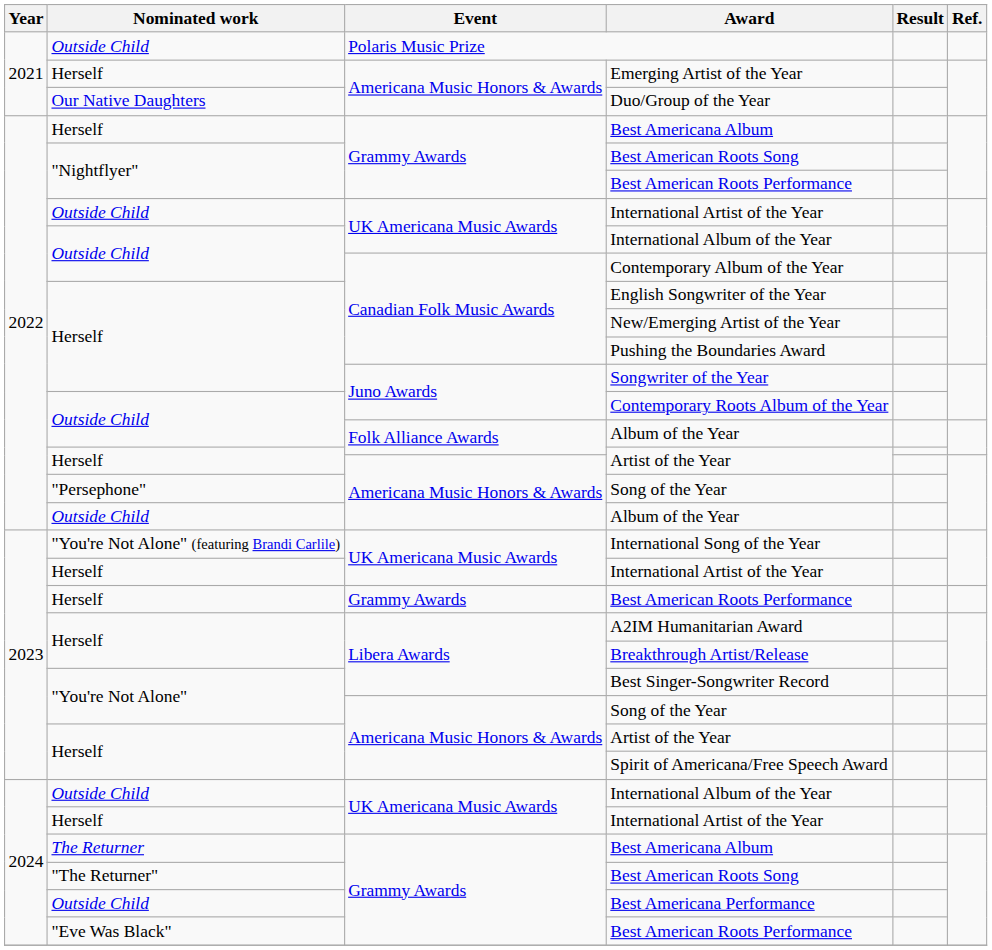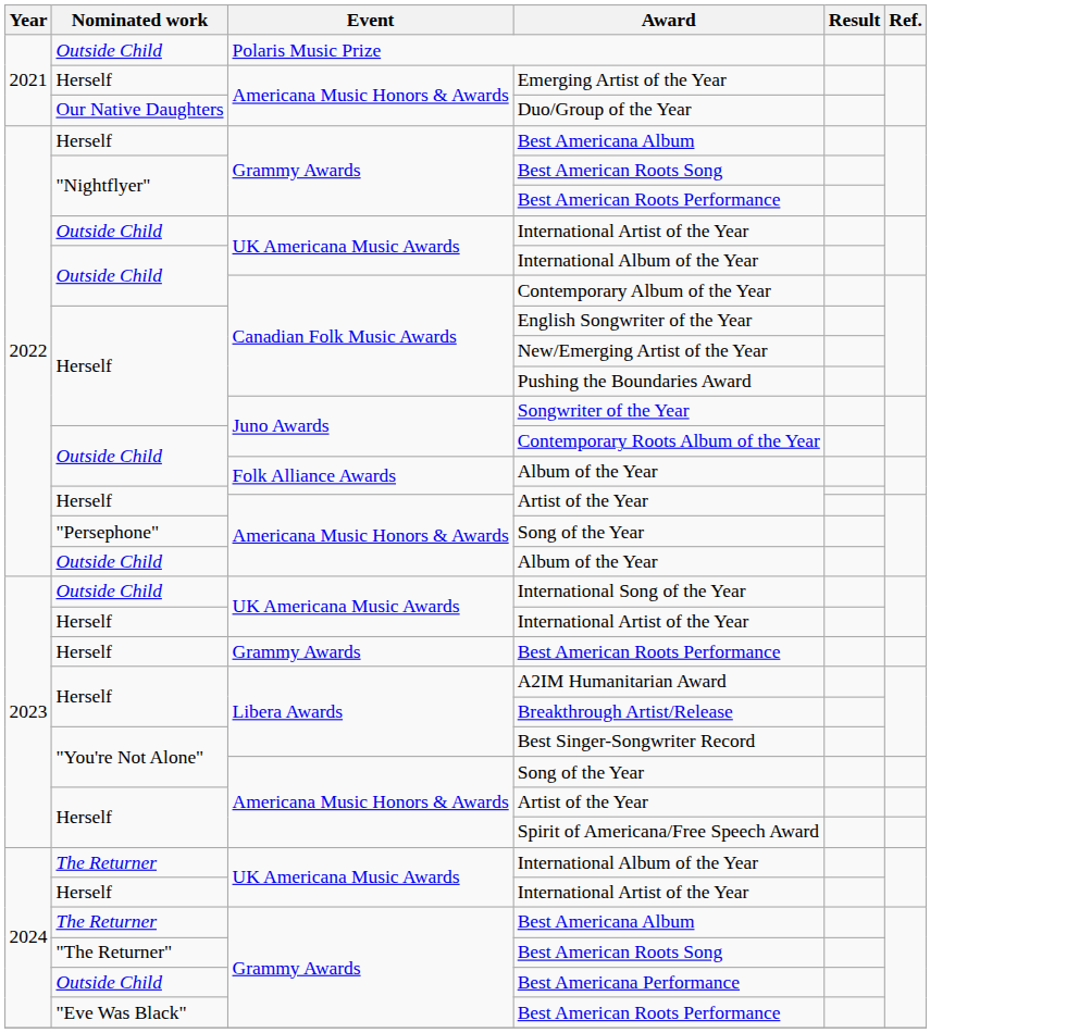International Song of the Year | Nominated work: "You're Not Alone" (featuring Brandi Carlile) -> Outside Child
2024 / International Album of the Year | Nominated work: Outside Child -> The Returner
